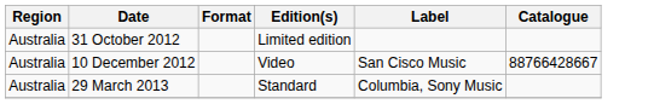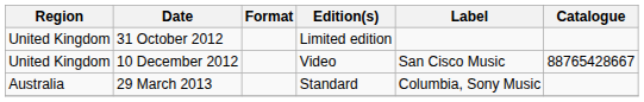31 October 2012 | Region: Australia -> United Kingdom
10 December 2012 | Region: Australia -> United Kingdom
10 December 2012 | Catalogue: 88766428667 -> 88765428667
